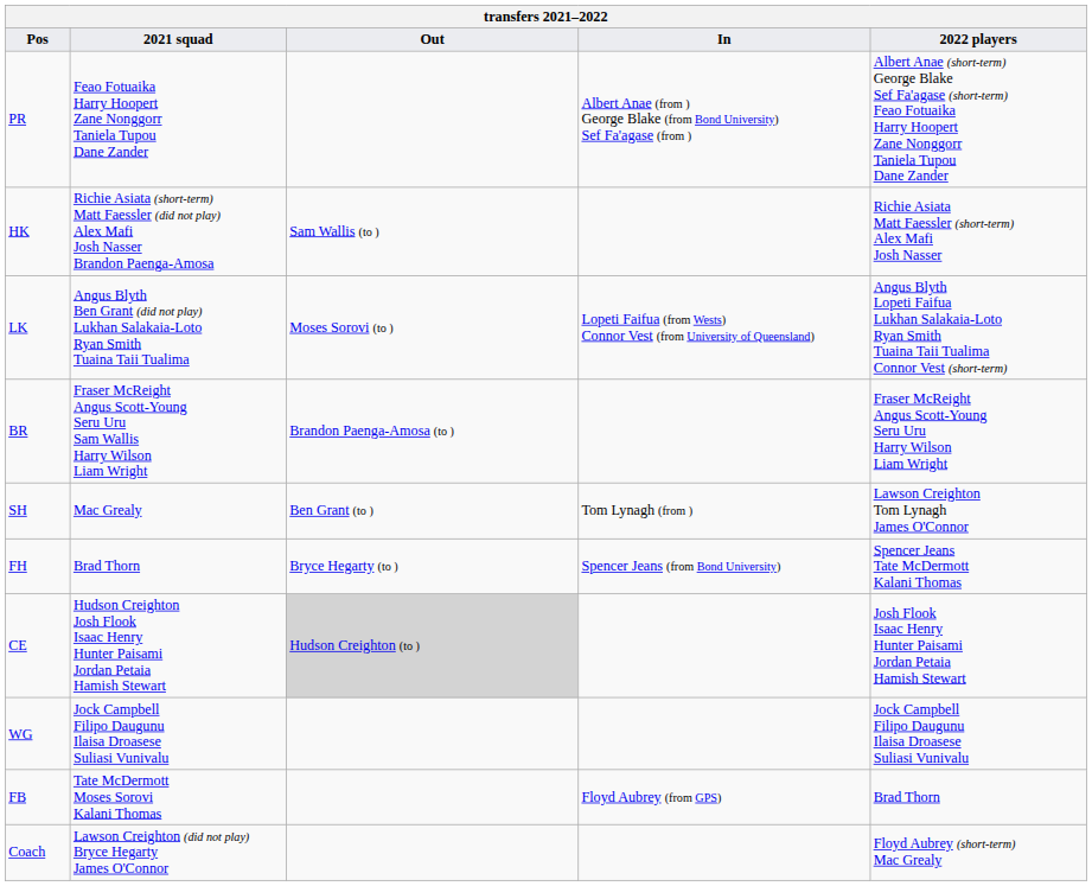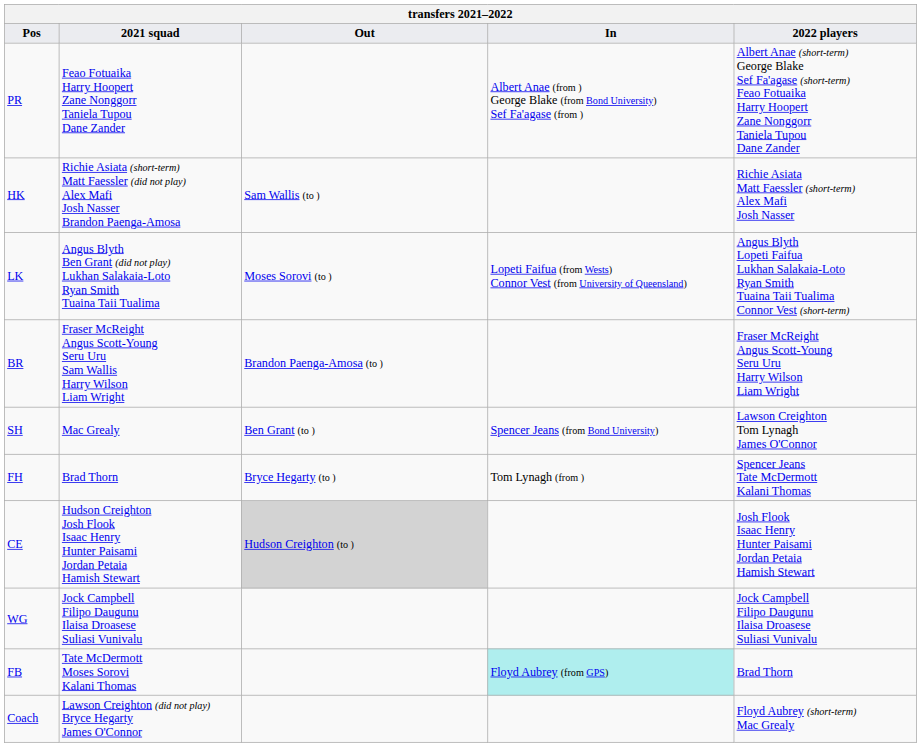SH | In: Tom Lynagh (from ) -> Spencer Jeans (from Bond University)
FH | In: Spencer Jeans (from Bond University) -> Tom Lynagh (from )
FB | In: no background -> paleturquoise background
